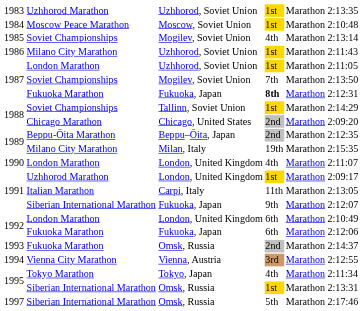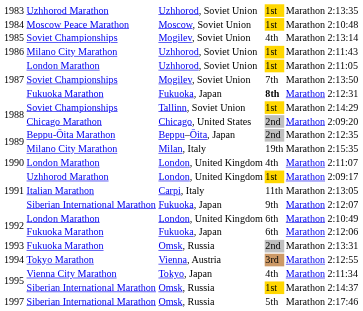1993 | column 6: 2:14:37 -> 2:13:31
1994 | column 2: Vienna City Marathon -> Tokyo Marathon
1995 / Tokyo, Japan | column 2: Tokyo Marathon -> Vienna City Marathon
1995 / Omsk, Russia | column 6: 2:13:31 -> 2:14:37
